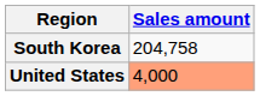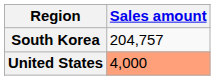South Korea | Sales amount: 204,758 -> 204,757
